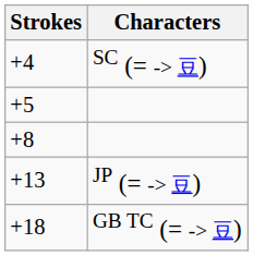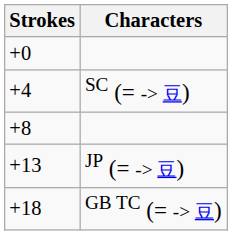+ row: +0
- row: +5
